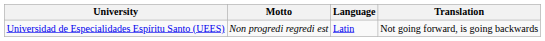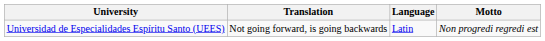columns swapped: Motto <-> Translation
